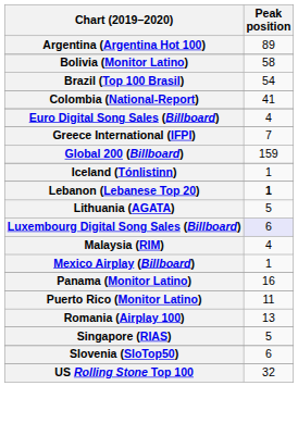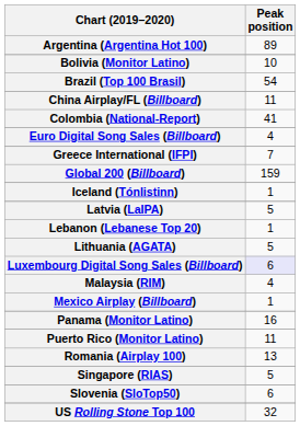Bolivia (Monitor Latino) | Peak position: 58 -> 10
+ row: China Airplay/FL (Billboard) | 11
+ row: Latvia (LaIPA) | 5
Lebanon (Lebanese Top 20) | Peak position: bold -> normal
